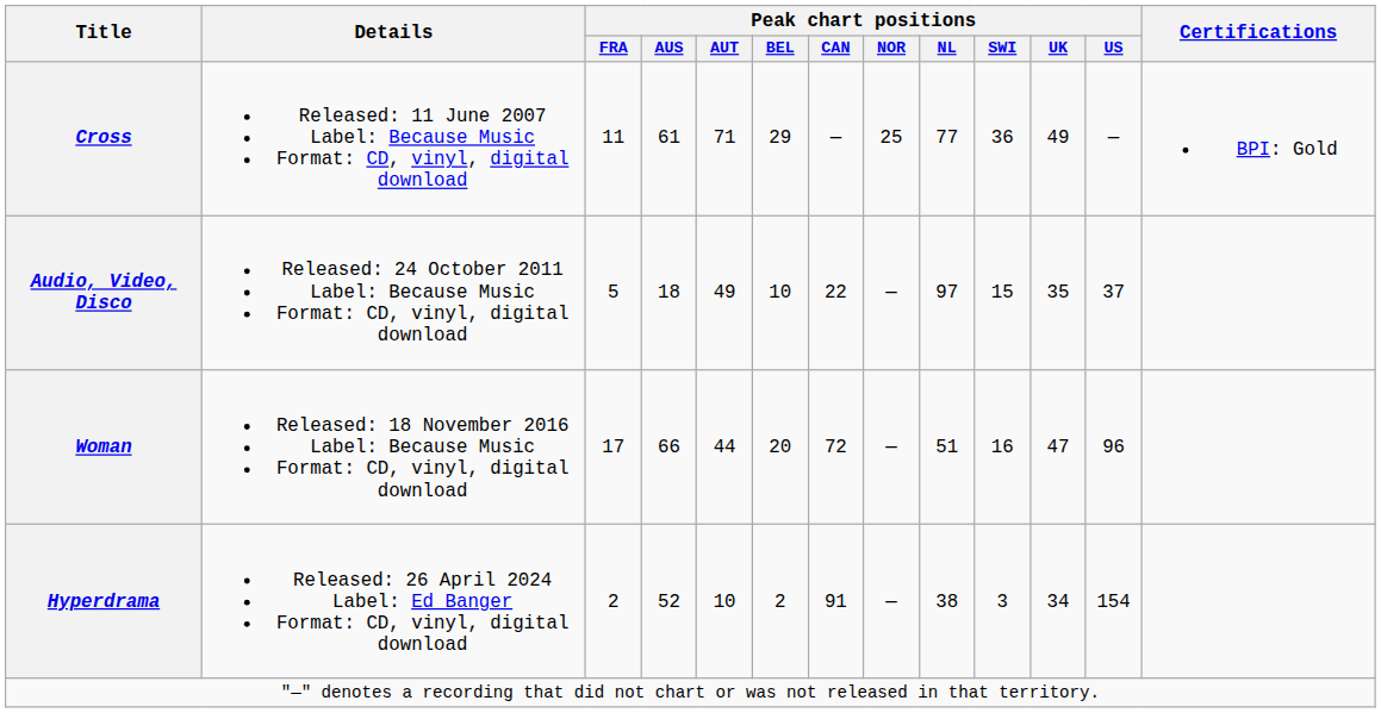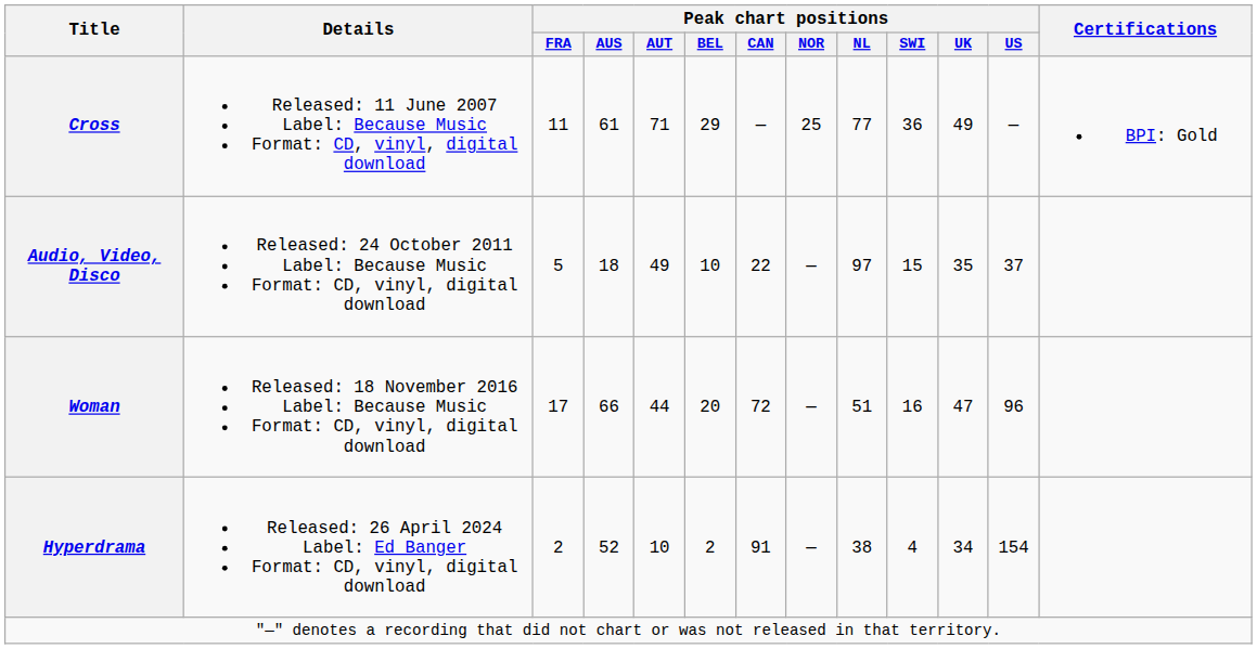Hyperdrama | Peak chart positions / SWI: 3 -> 4
